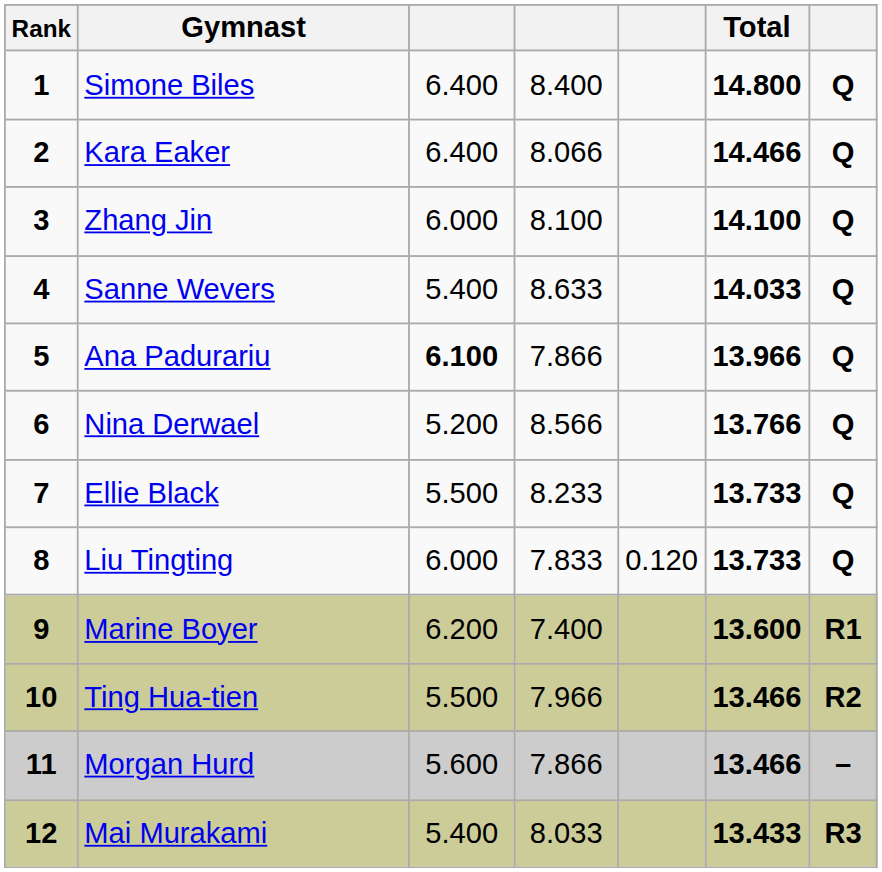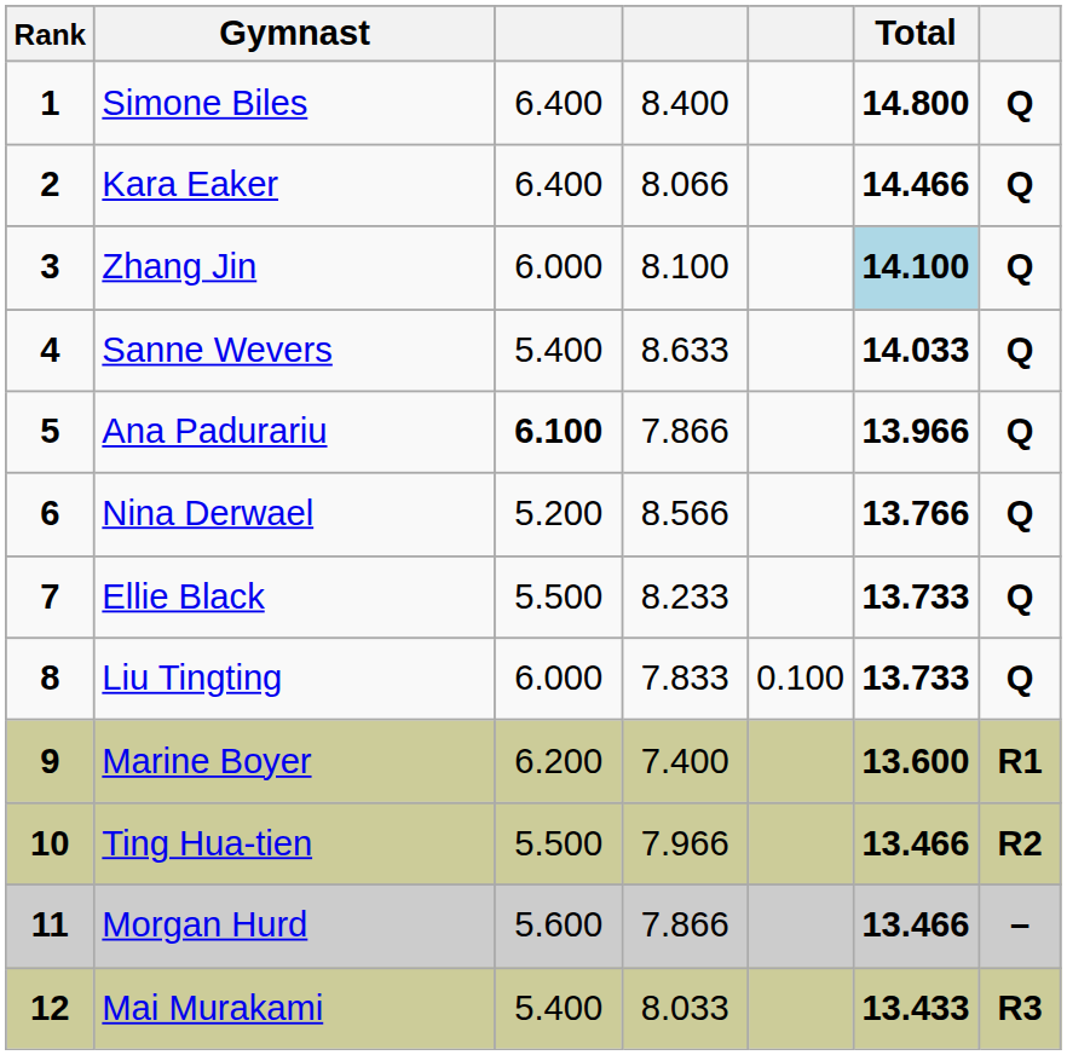Zhang Jin | Total: no background -> lightblue background
Liu Tingting | column 5: 0.120 -> 0.100
